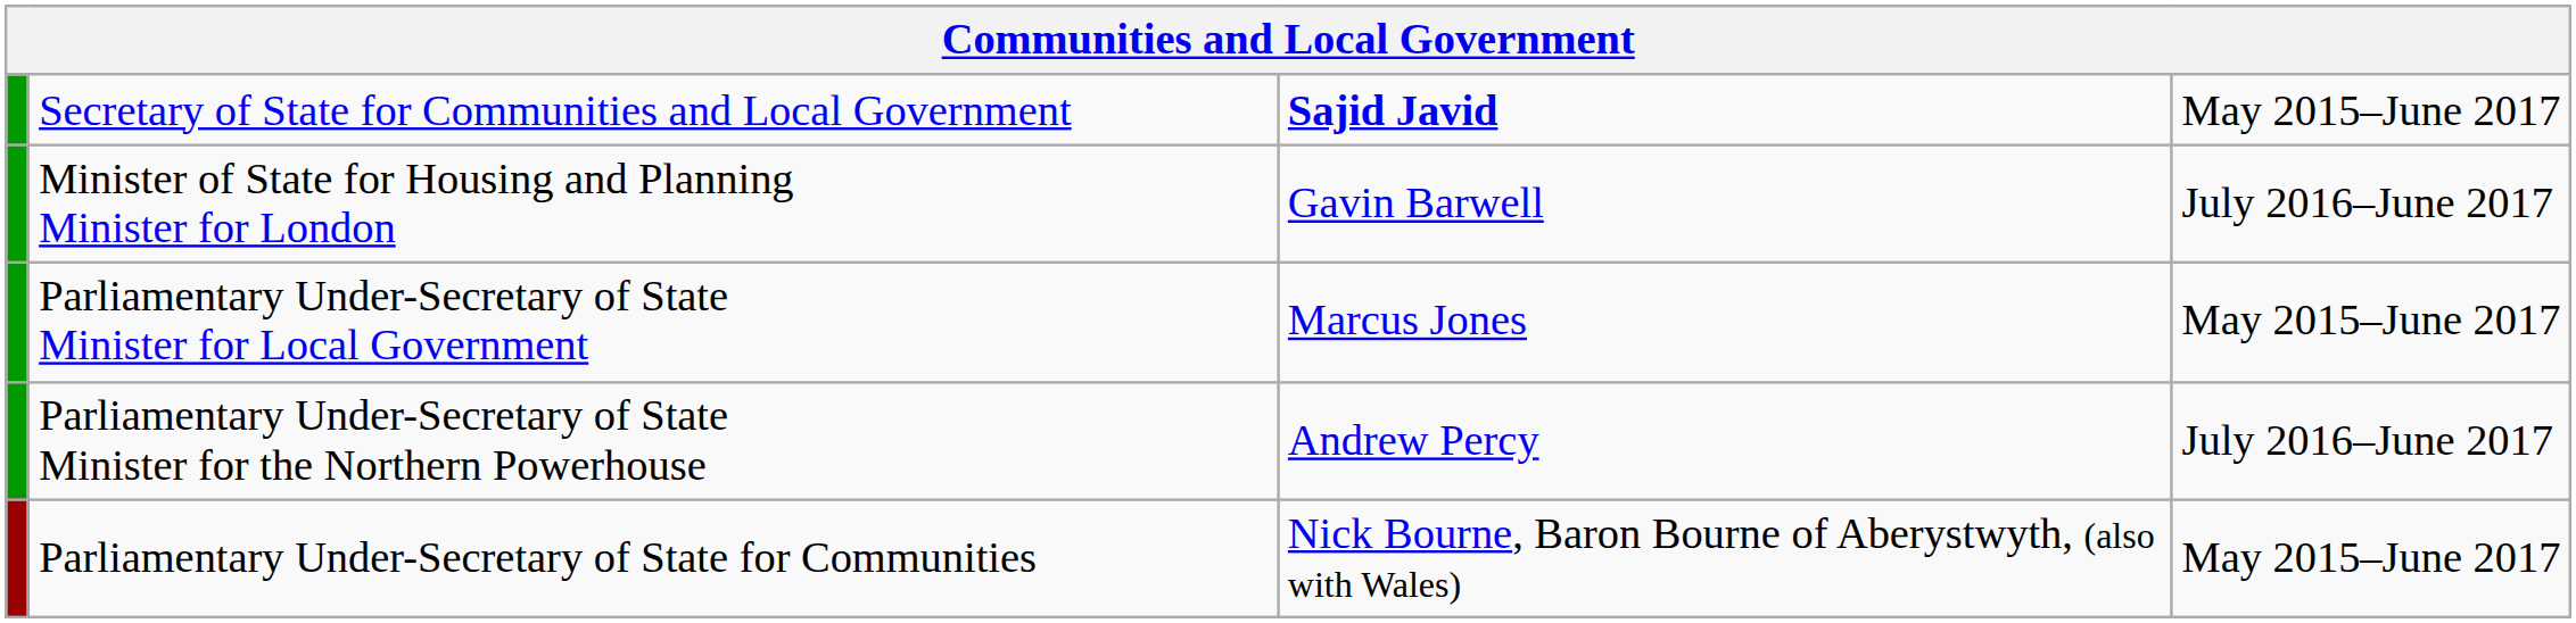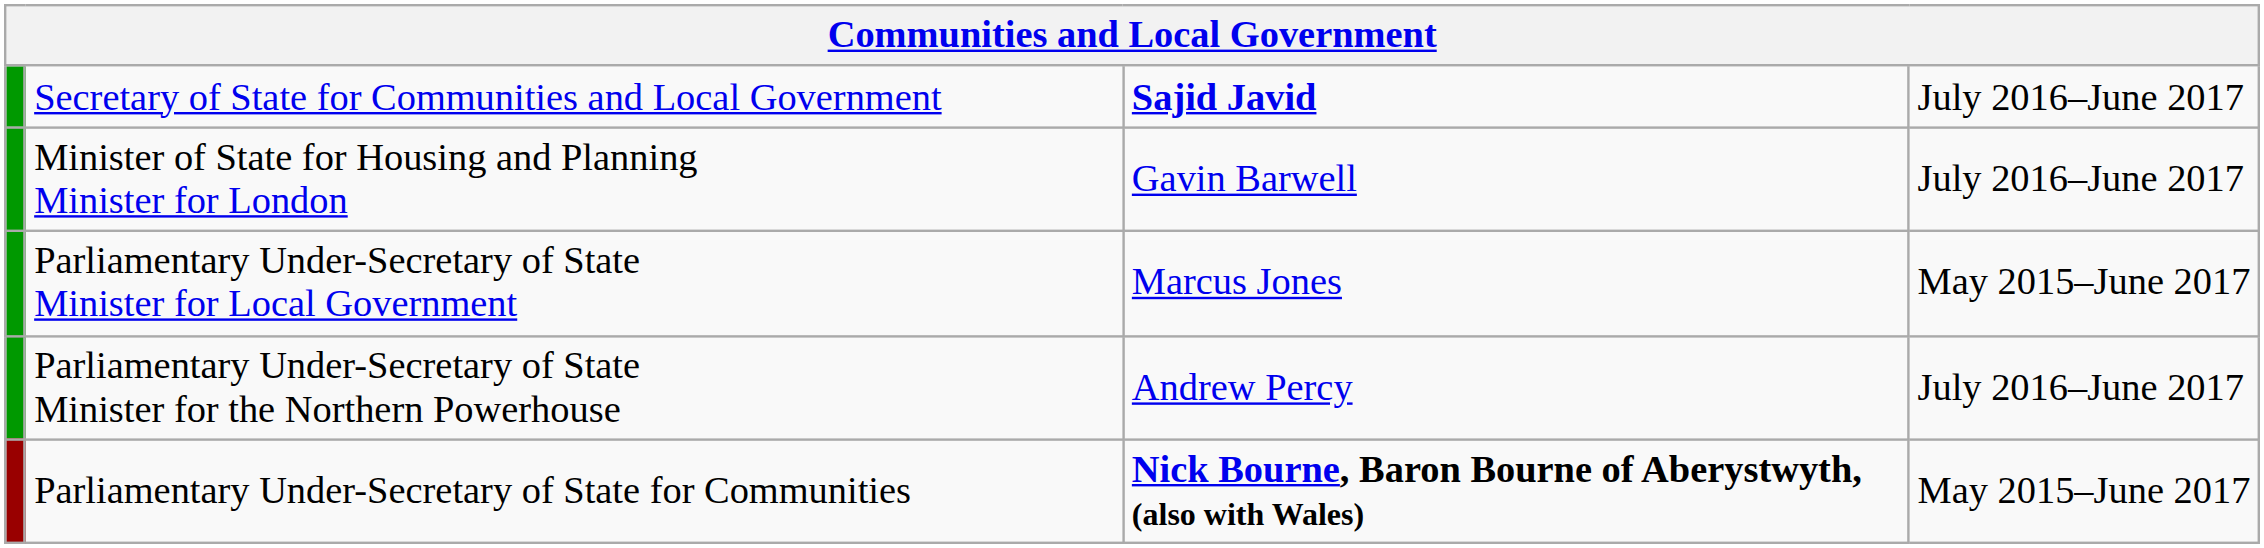Secretary of State for Communities and Local Government | column 4: May 2015–June 2017 -> July 2016–June 2017
Parliamentary Under-Secretary of State for Communities | column 3: normal -> bold
